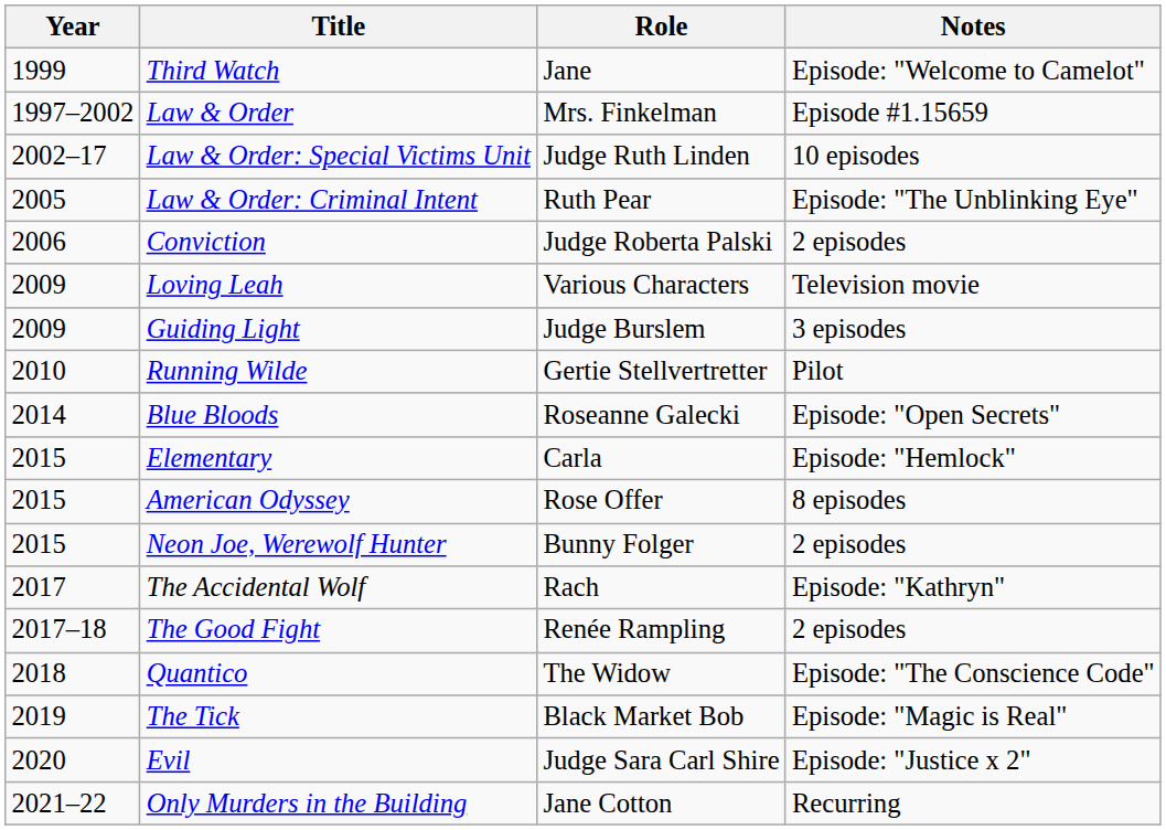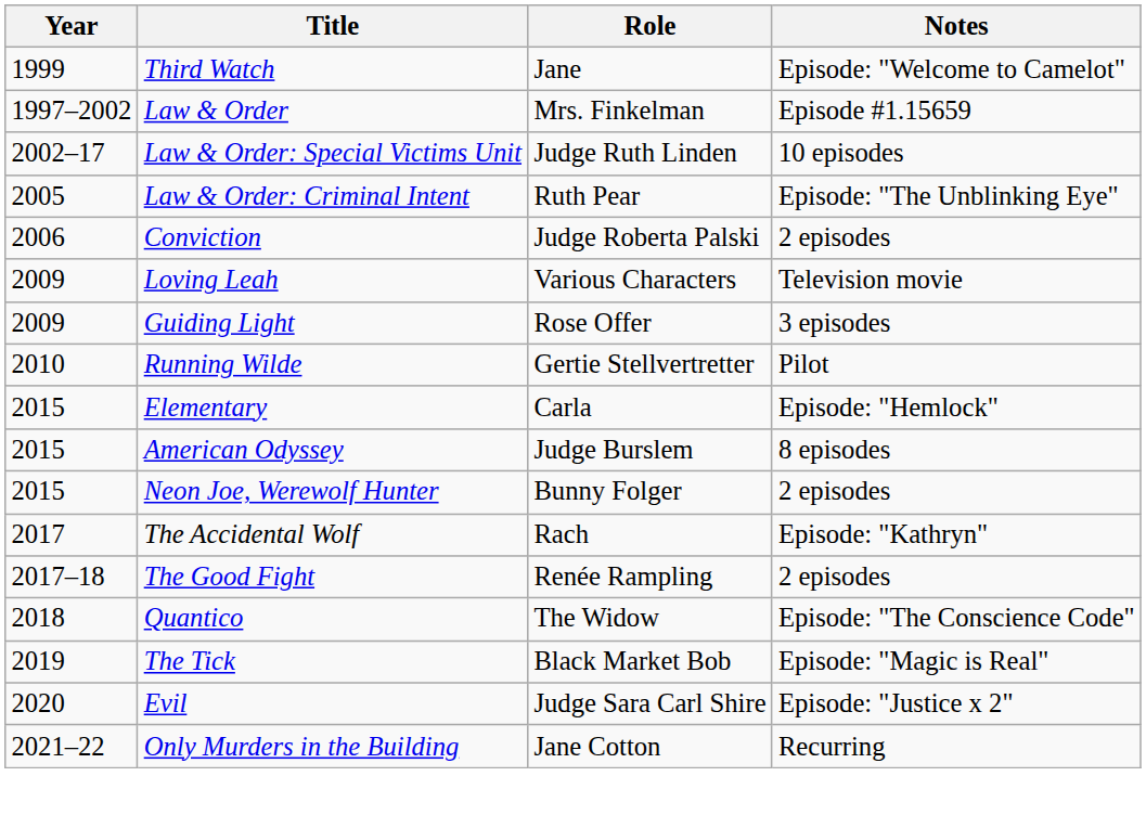Guiding Light | Role: Judge Burslem -> Rose Offer
- row: 2014 | Blue Bloods | Roseanne Galecki | Episode: "Open Secrets"
American Odyssey | Role: Rose Offer -> Judge Burslem
